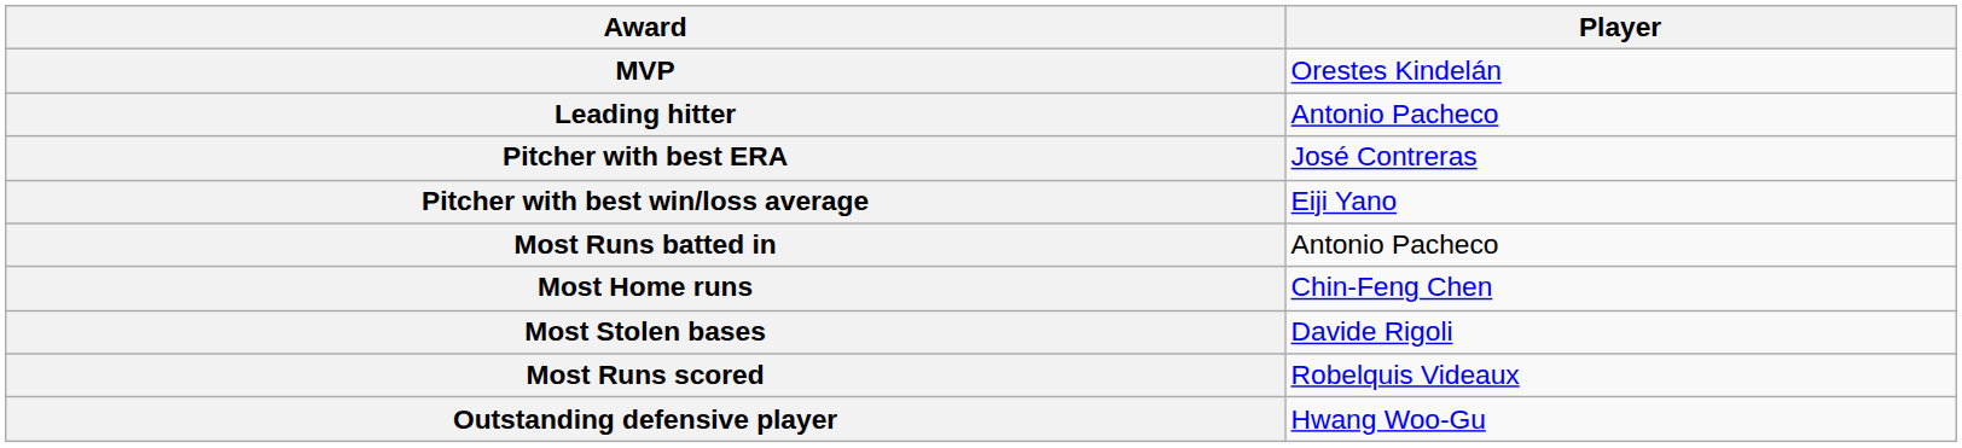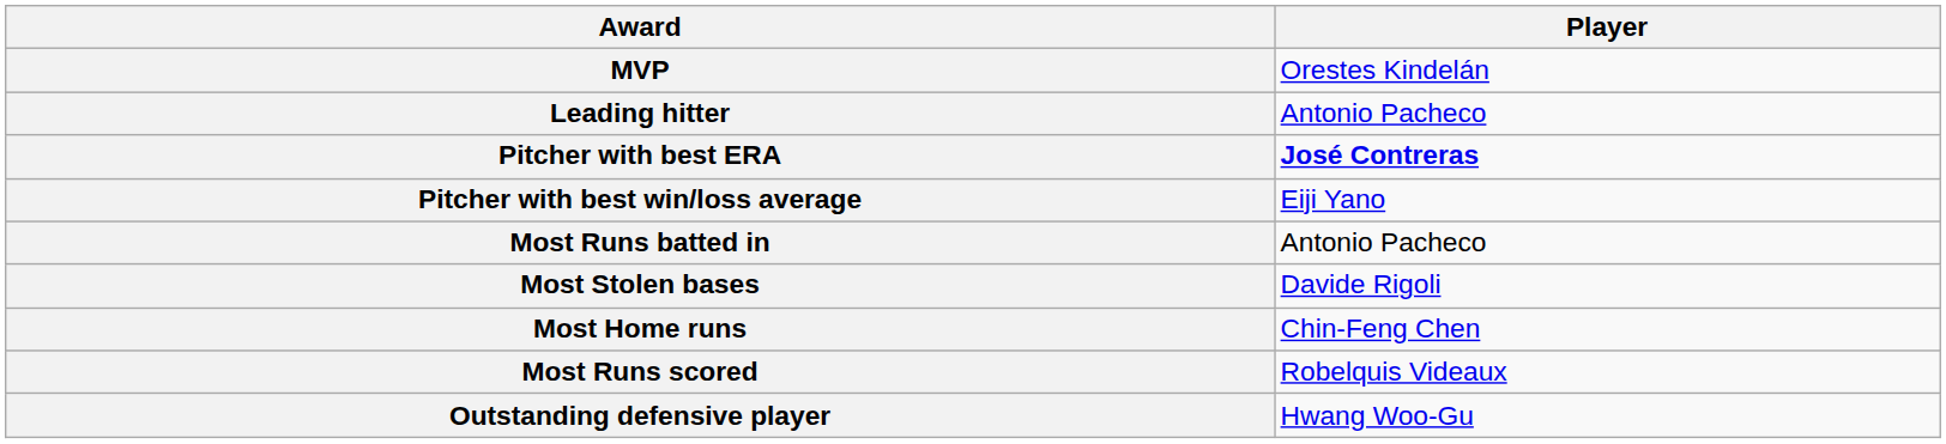Pitcher with best ERA | Player: normal -> bold
rows swapped: Most Home runs <-> Most Stolen bases
